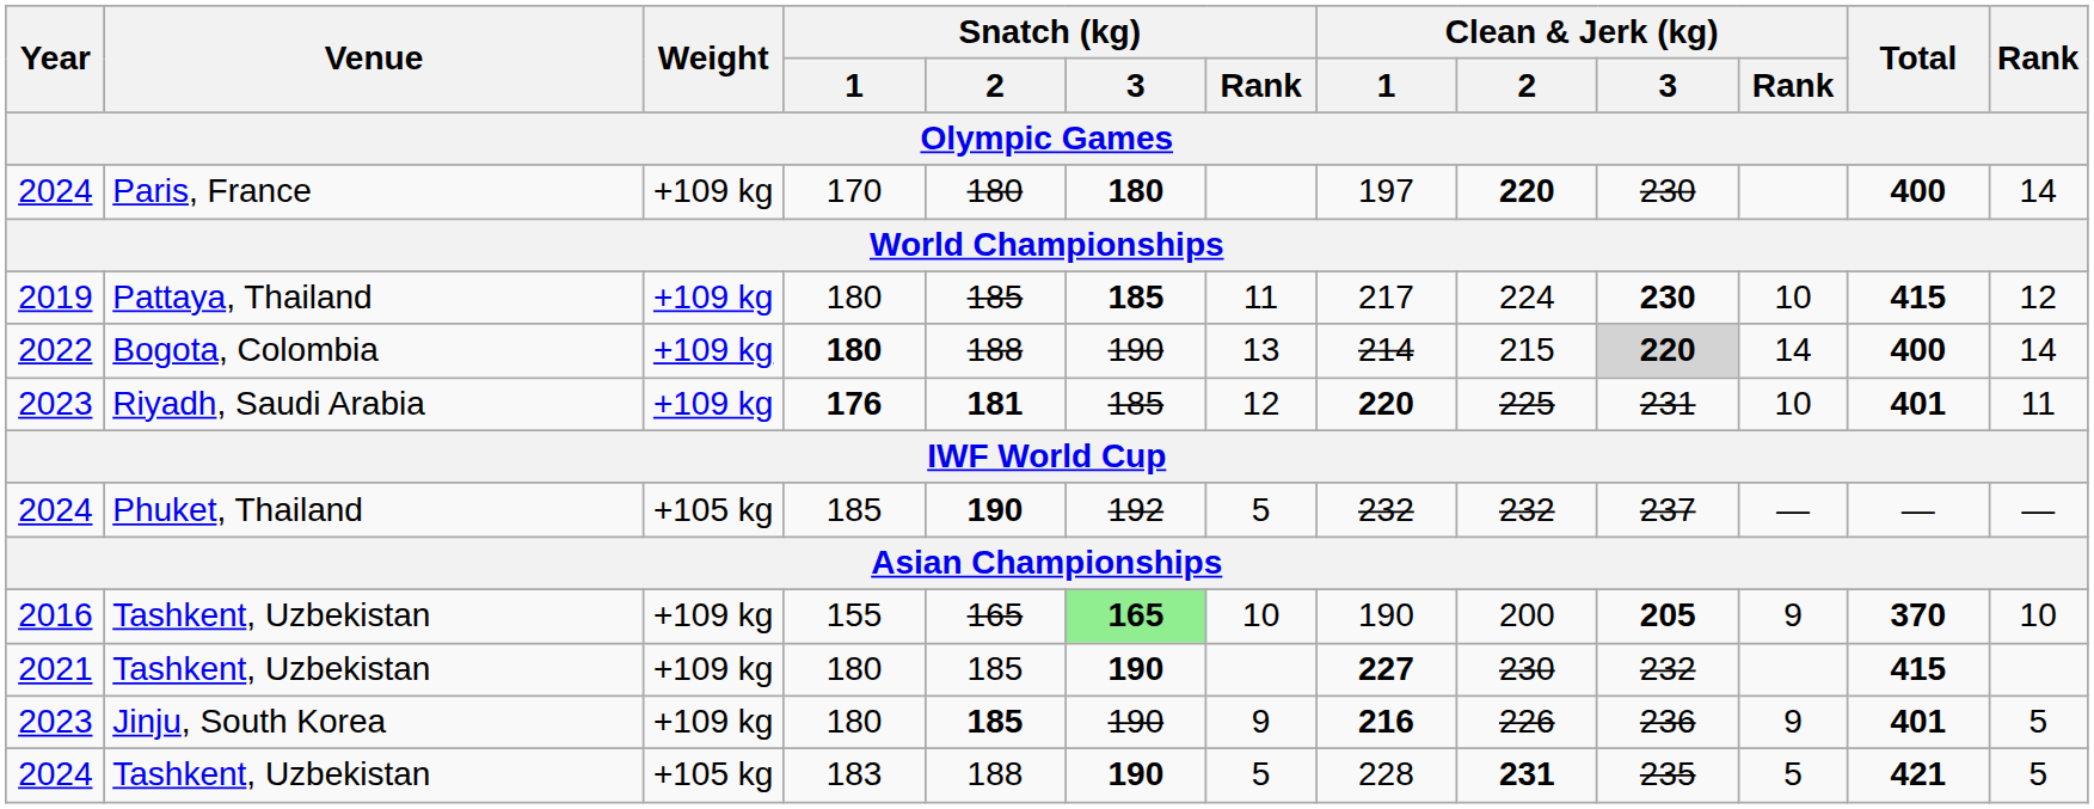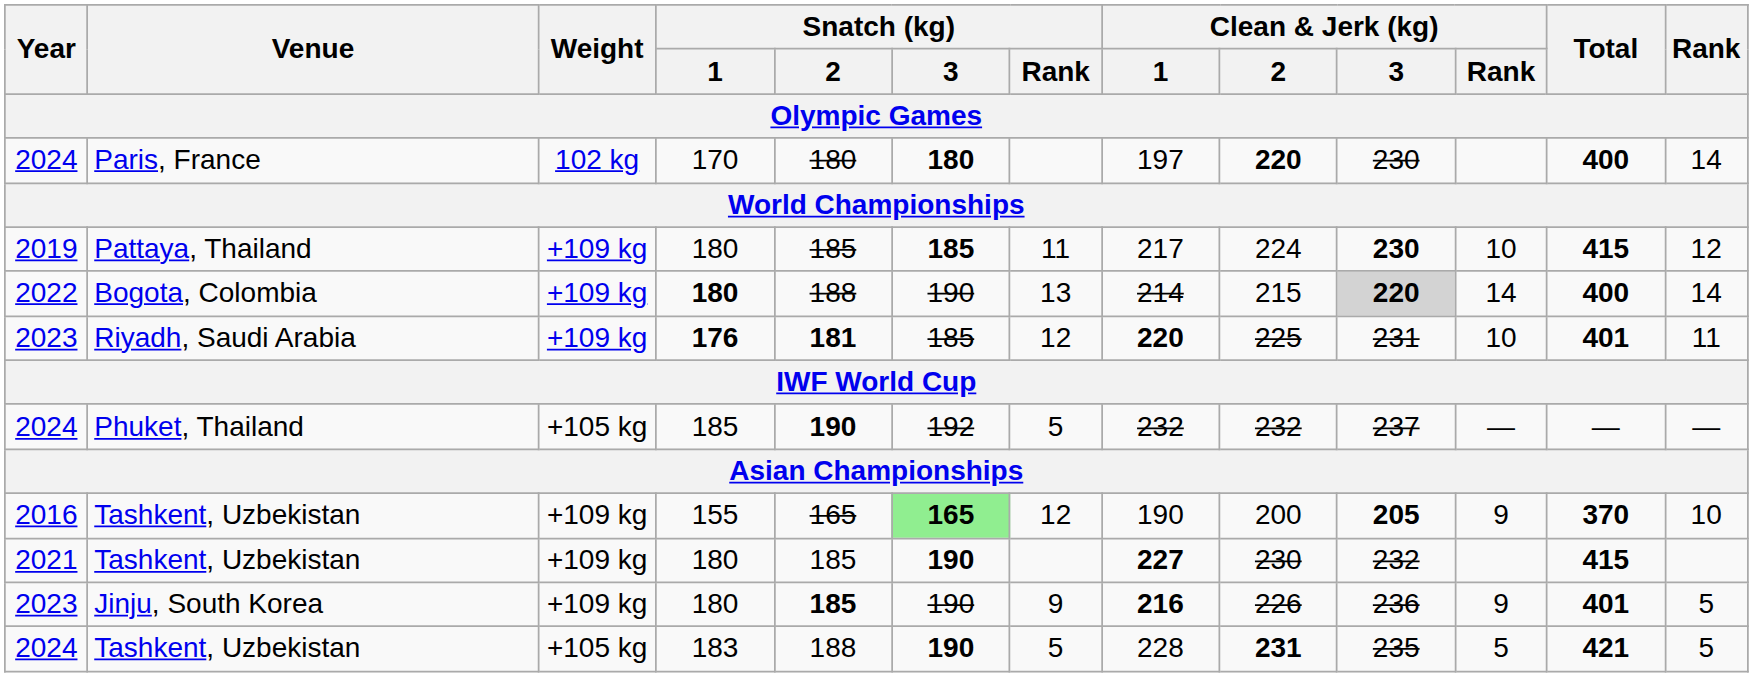Paris, France | Weight: +109 kg -> 102 kg
2016 / Tashkent, Uzbekistan | Snatch (kg) / Rank: 10 -> 12
